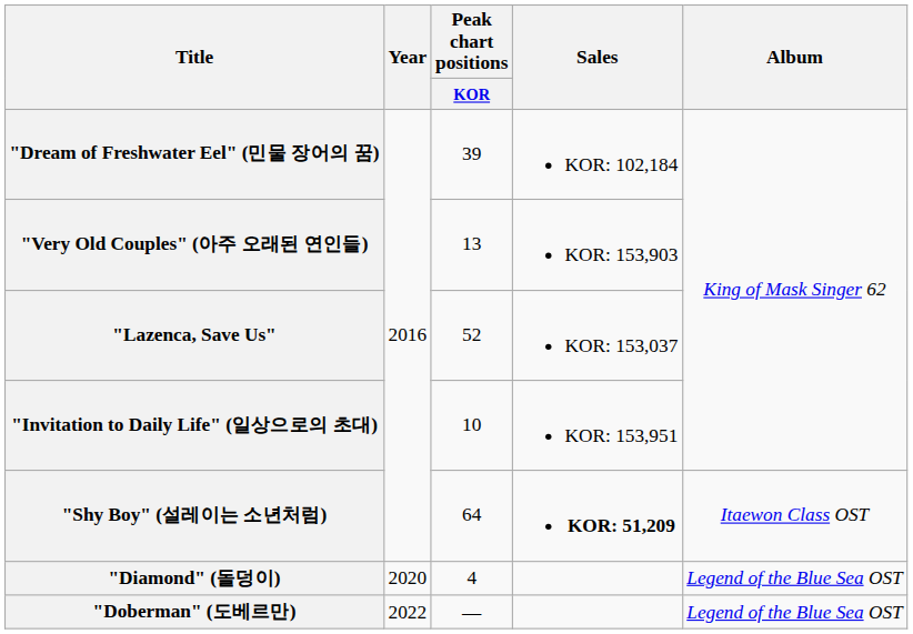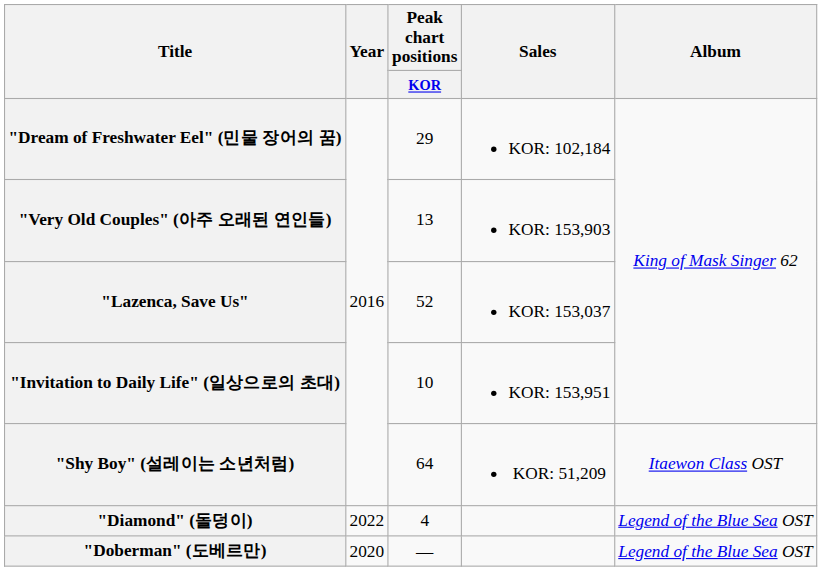"Dream of Freshwater Eel" (민물 장어의 꿈) | Peak chart positions / KOR: 39 -> 29
"Shy Boy" (설레이는 소년처럼) | Sales: bold -> normal
"Diamond" (돌덩이) | Year: 2020 -> 2022
"Doberman" (도베르만) | Year: 2022 -> 2020
